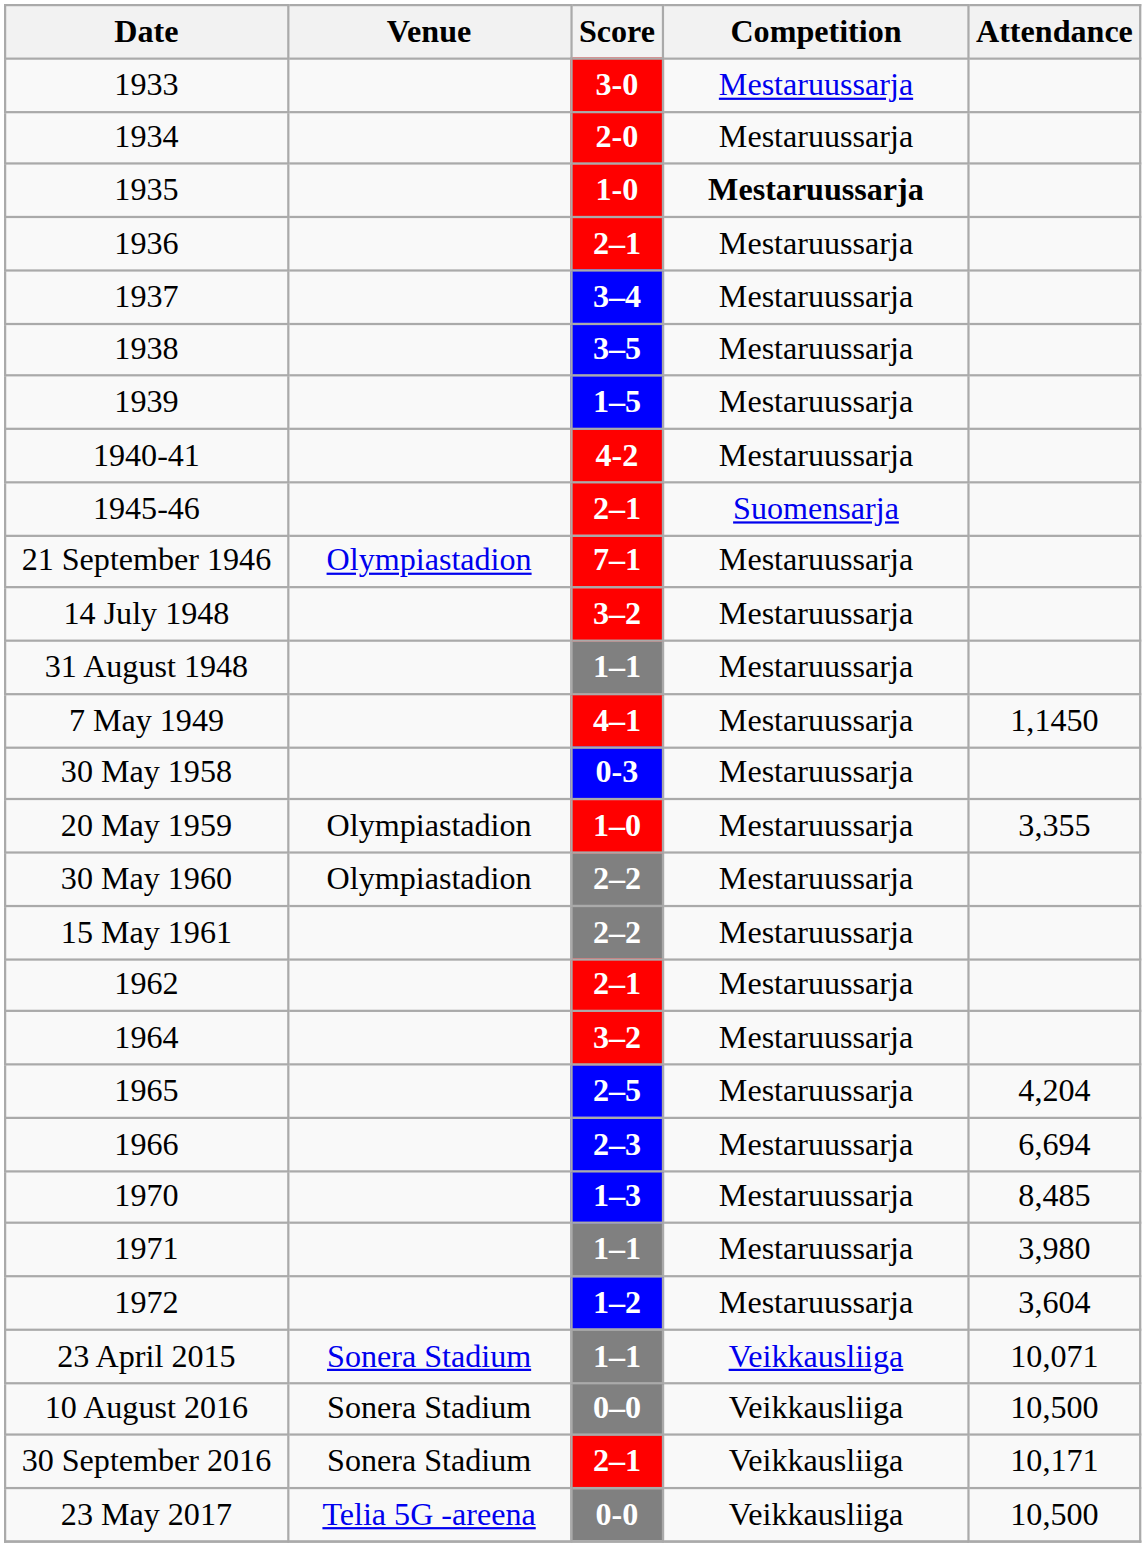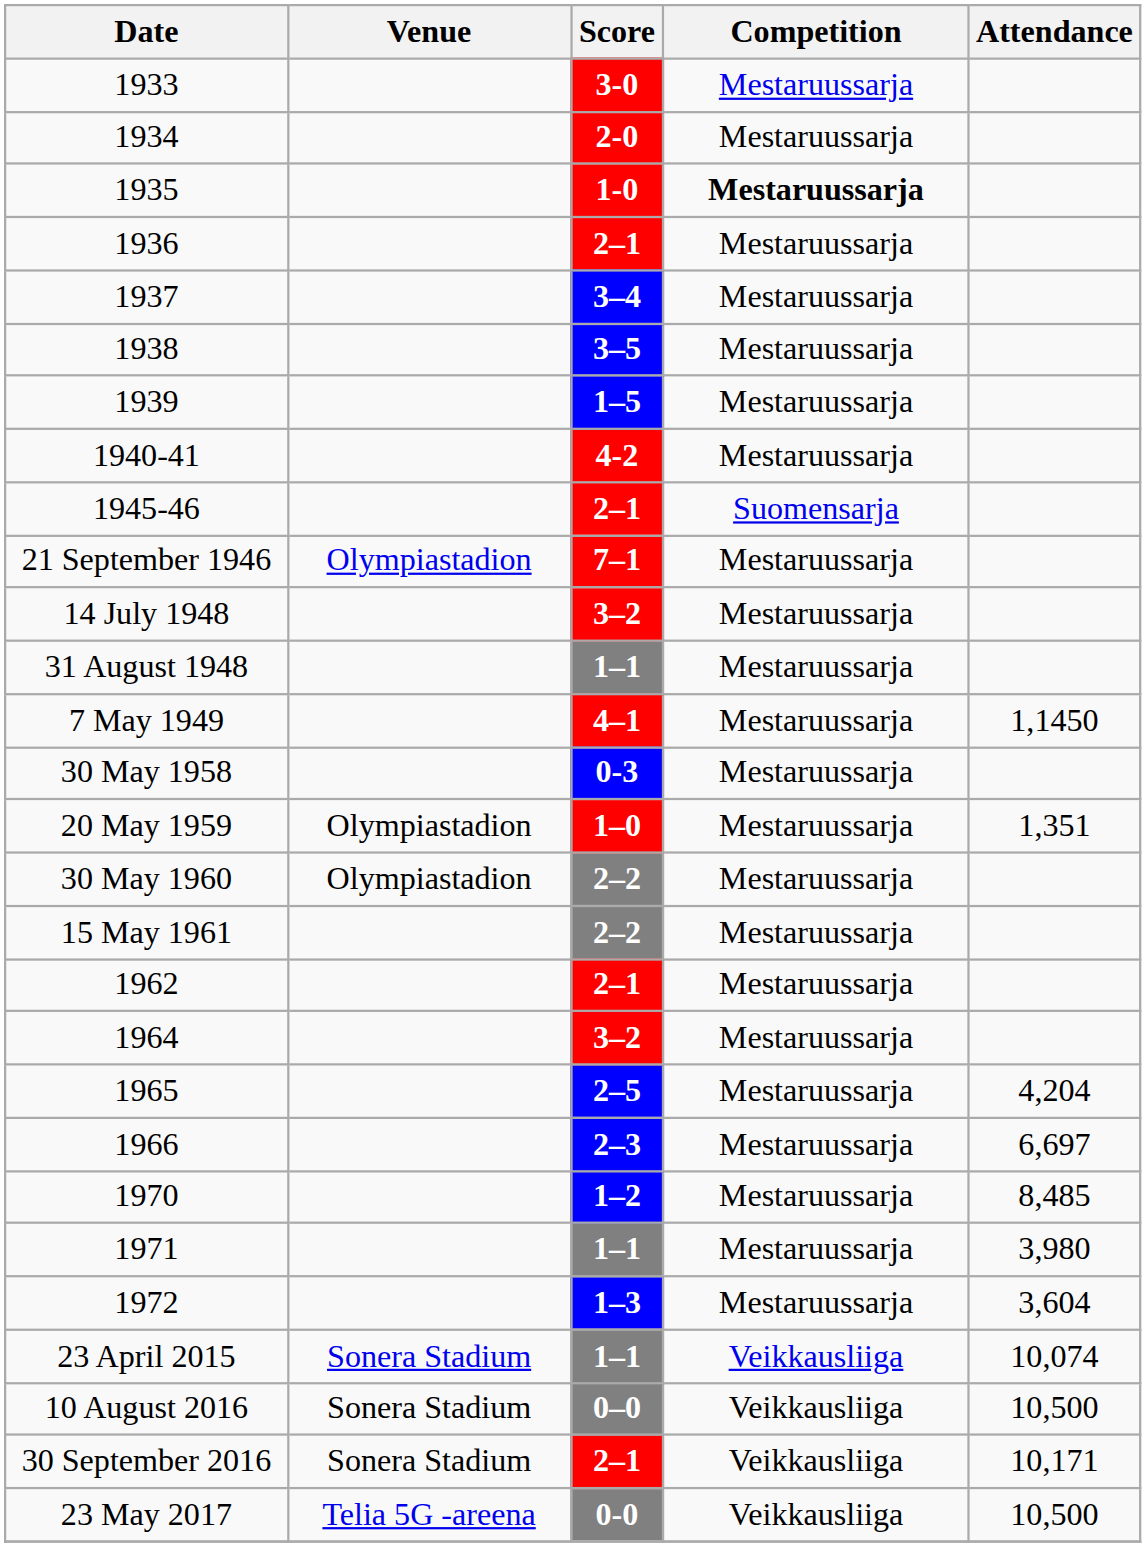20 May 1959 | Attendance: 3,355 -> 1,351
1966 | Attendance: 6,694 -> 6,697
1970 | Score: 1–3 -> 1–2
1972 | Score: 1–2 -> 1–3
23 April 2015 | Attendance: 10,071 -> 10,074
